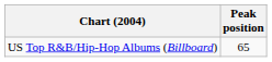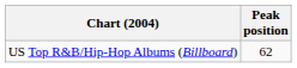US Top R&B/Hip-Hop Albums (Billboard) | Peak position: 65 -> 62
